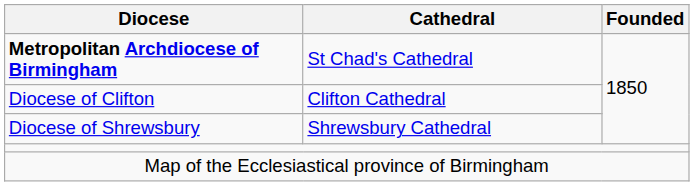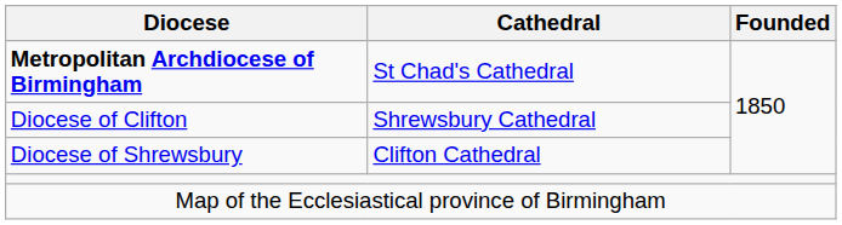Diocese of Clifton | Cathedral: Clifton Cathedral -> Shrewsbury Cathedral
Diocese of Shrewsbury | Cathedral: Shrewsbury Cathedral -> Clifton Cathedral
